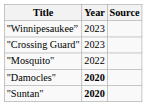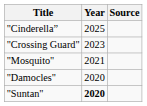+ row: "Cinderella” | 2025
- row: "Winnipesaukee” | 2023
"Mosquito" | Year: 2022 -> 2021
"Damocles" | Year: bold -> normal
